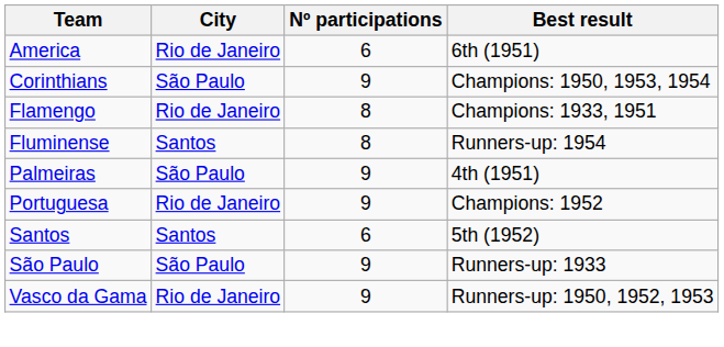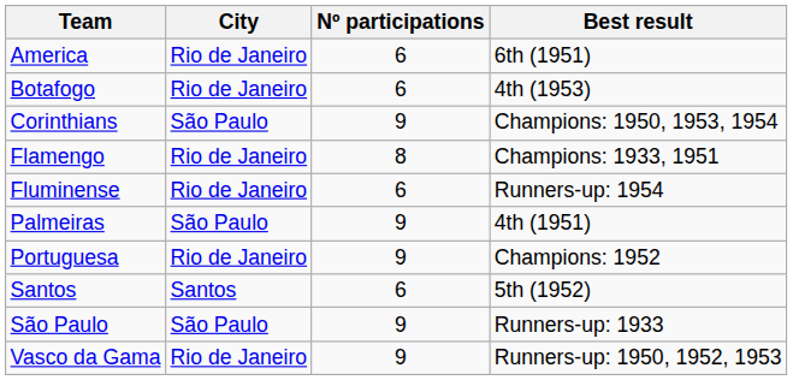+ row: Botafogo | Rio de Janeiro | 6 | 4th (1953)
Fluminense | City: Santos -> Rio de Janeiro
Fluminense | Nº participations: 8 -> 6
